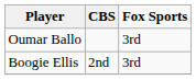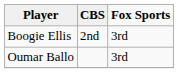rows swapped: Oumar Ballo <-> Boogie Ellis
